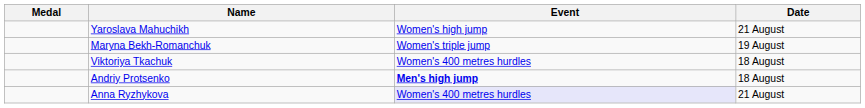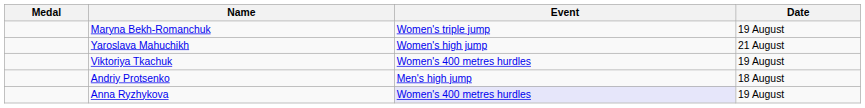rows swapped: Maryna Bekh-Romanchuk <-> Yaroslava Mahuchikh
Viktoriya Tkachuk | Date: 18 August -> 19 August
Andriy Protsenko | Event: bold -> normal
Anna Ryzhykova | Date: 21 August -> 19 August
